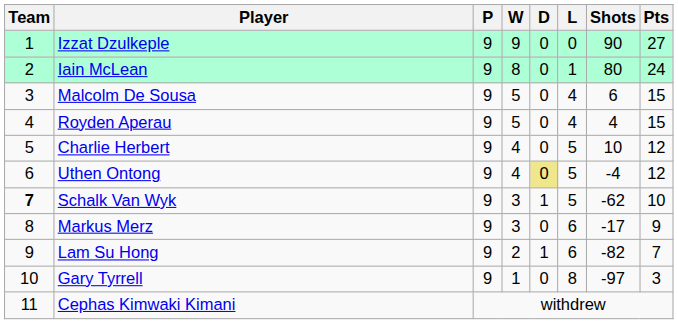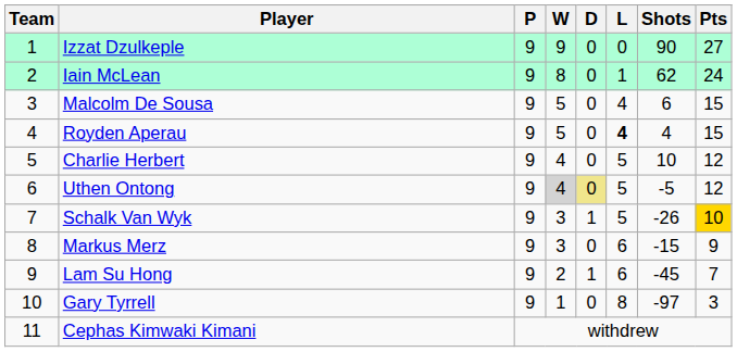Iain McLean | Shots: 80 -> 62
Royden Aperau | L: normal -> bold
Uthen Ontong | W: no background -> lightgrey background
Uthen Ontong | Shots: -4 -> -5
Schalk Van Wyk | Team: bold -> normal
Schalk Van Wyk | Shots: -62 -> -26
Schalk Van Wyk | Pts: no background -> gold background
Markus Merz | Shots: -17 -> -15
Lam Su Hong | Shots: -82 -> -45
